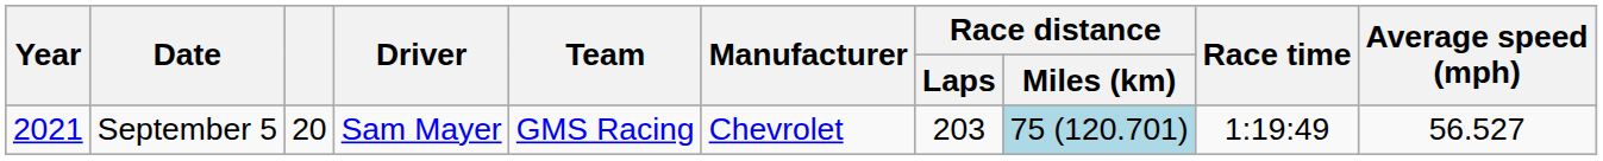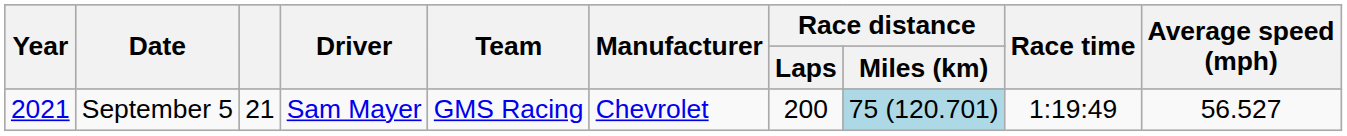September 5 | column 3: 20 -> 21
September 5 | Race distance / Laps: 203 -> 200
